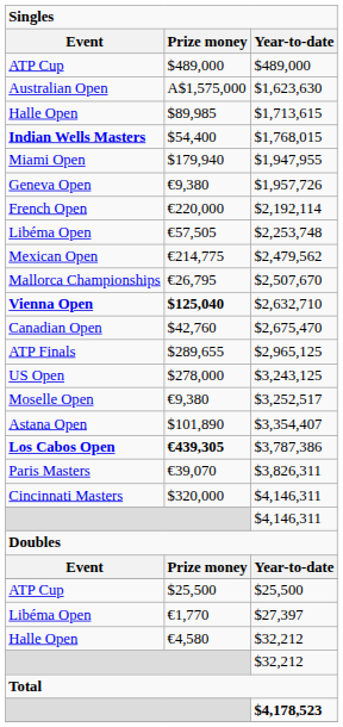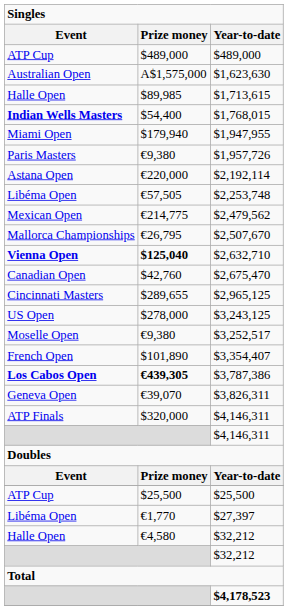$1,957,726 | Event: Geneva Open -> Paris Masters
$2,192,114 | Event: French Open -> Astana Open
$2,965,125 | Event: ATP Finals -> Cincinnati Masters
$3,354,407 | Event: Astana Open -> French Open
$3,826,311 | Event: Paris Masters -> Geneva Open
$320,000 / $4,146,311 | Event: Cincinnati Masters -> ATP Finals
